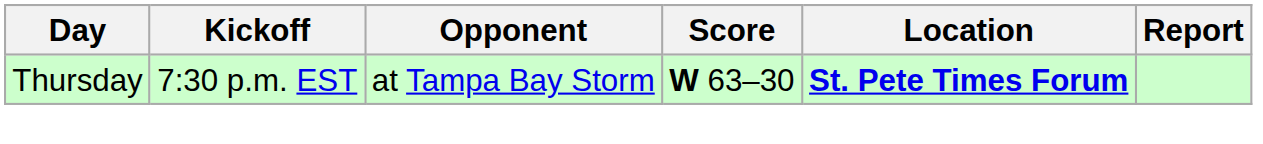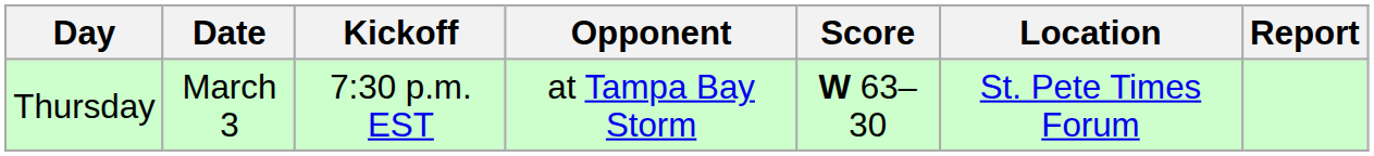+ column: Date | March 3
Thursday | Location: bold -> normal
